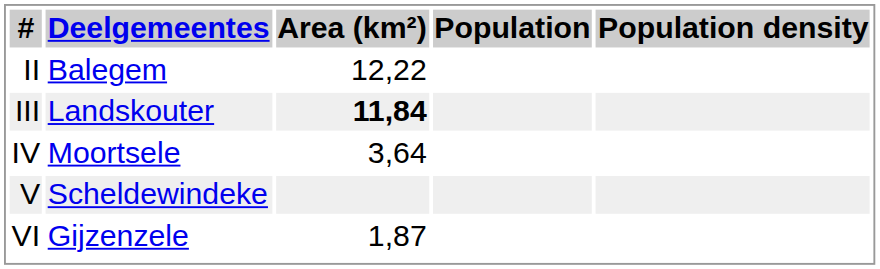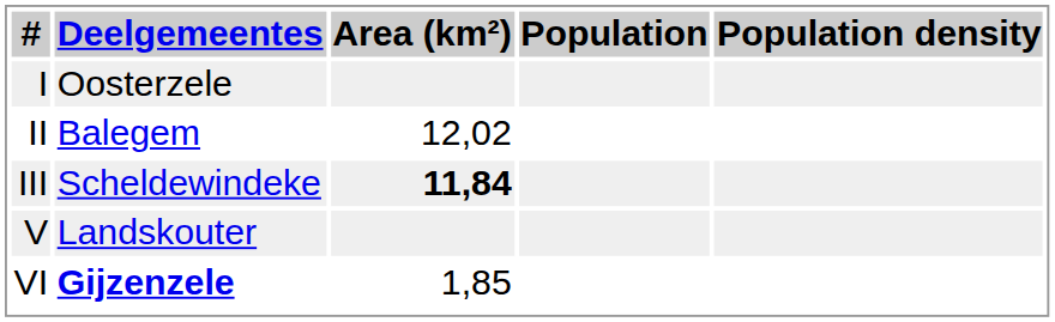+ row: I | Oosterzele
II | Area (km²): 12,22 -> 12,02
III | Deelgemeentes: Landskouter -> Scheldewindeke
- row: IV | Moortsele | 3,64
V | Deelgemeentes: Scheldewindeke -> Landskouter
VI | Deelgemeentes: normal -> bold
VI | Area (km²): 1,87 -> 1,85
